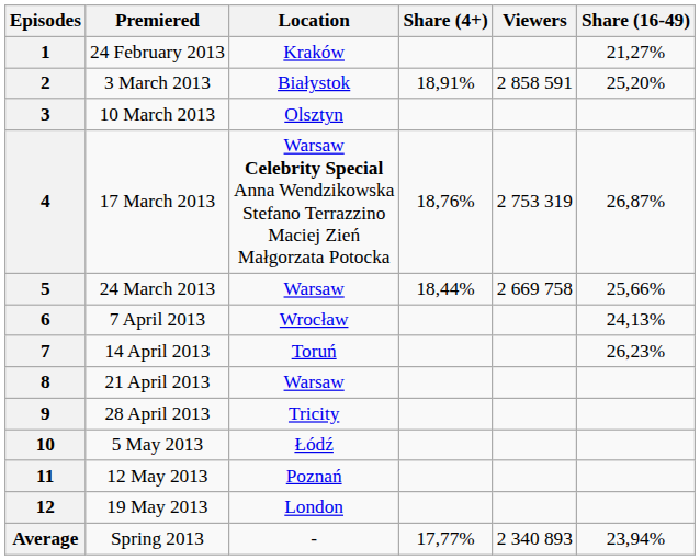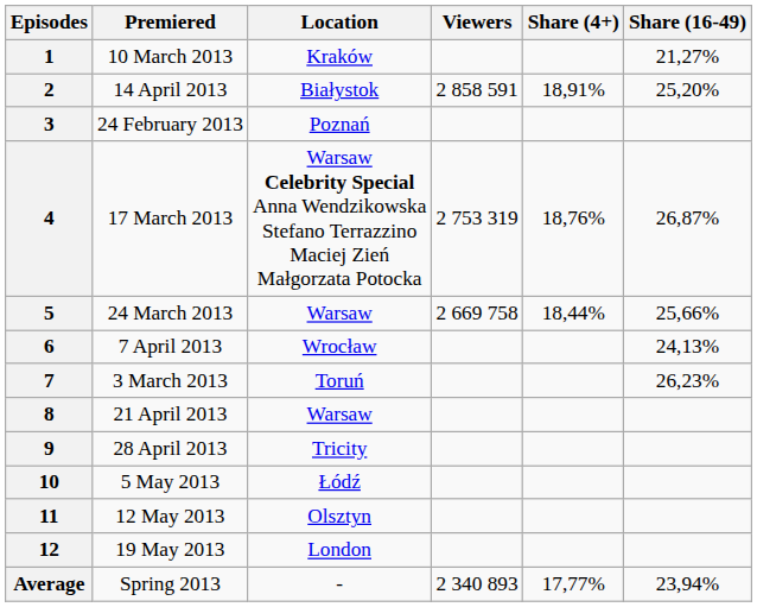columns swapped: Viewers <-> Share (4+)
1 | Premiered: 24 February 2013 -> 10 March 2013
2 | Premiered: 3 March 2013 -> 14 April 2013
3 | Premiered: 10 March 2013 -> 24 February 2013
3 | Location: Olsztyn -> Poznań
7 | Premiered: 14 April 2013 -> 3 March 2013
11 | Location: Poznań -> Olsztyn
